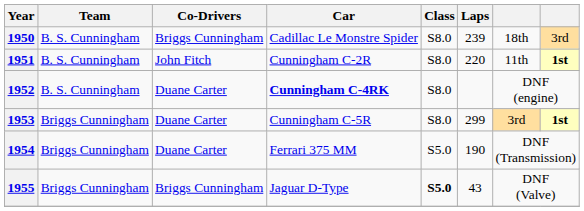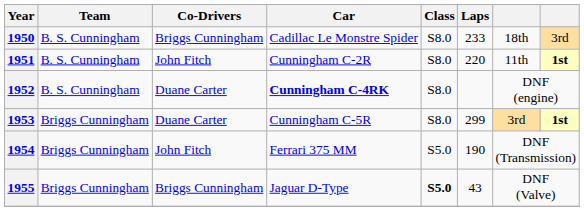1950 | Laps: 239 -> 233
1954 | Co-Drivers: Duane Carter -> John Fitch
